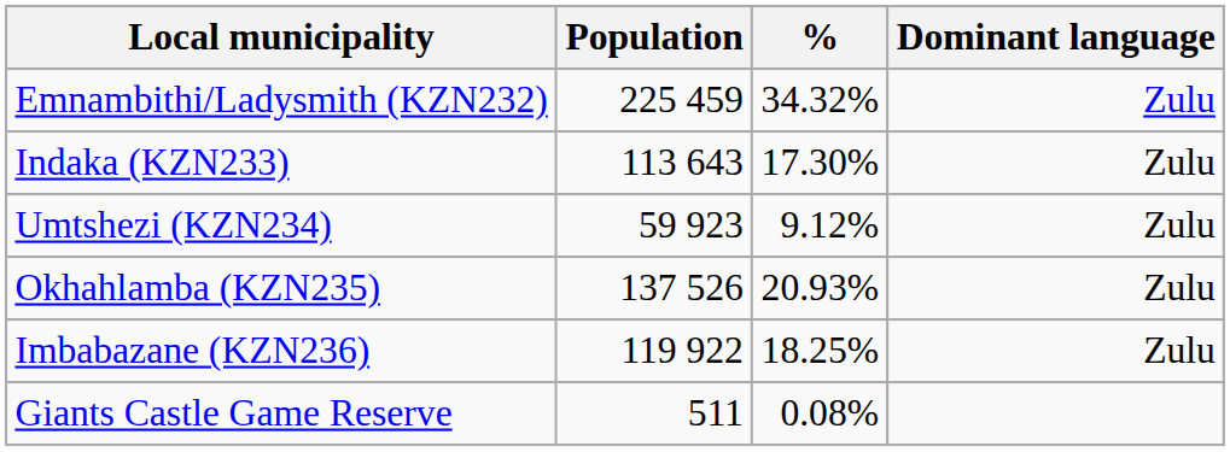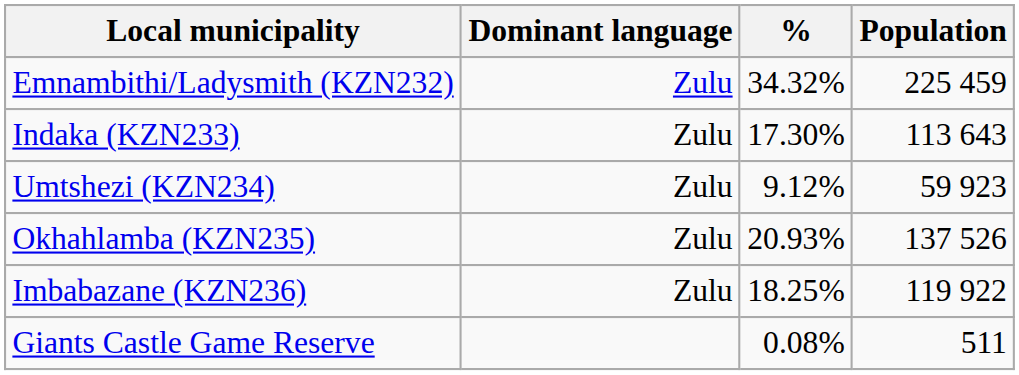columns swapped: Population <-> Dominant language
